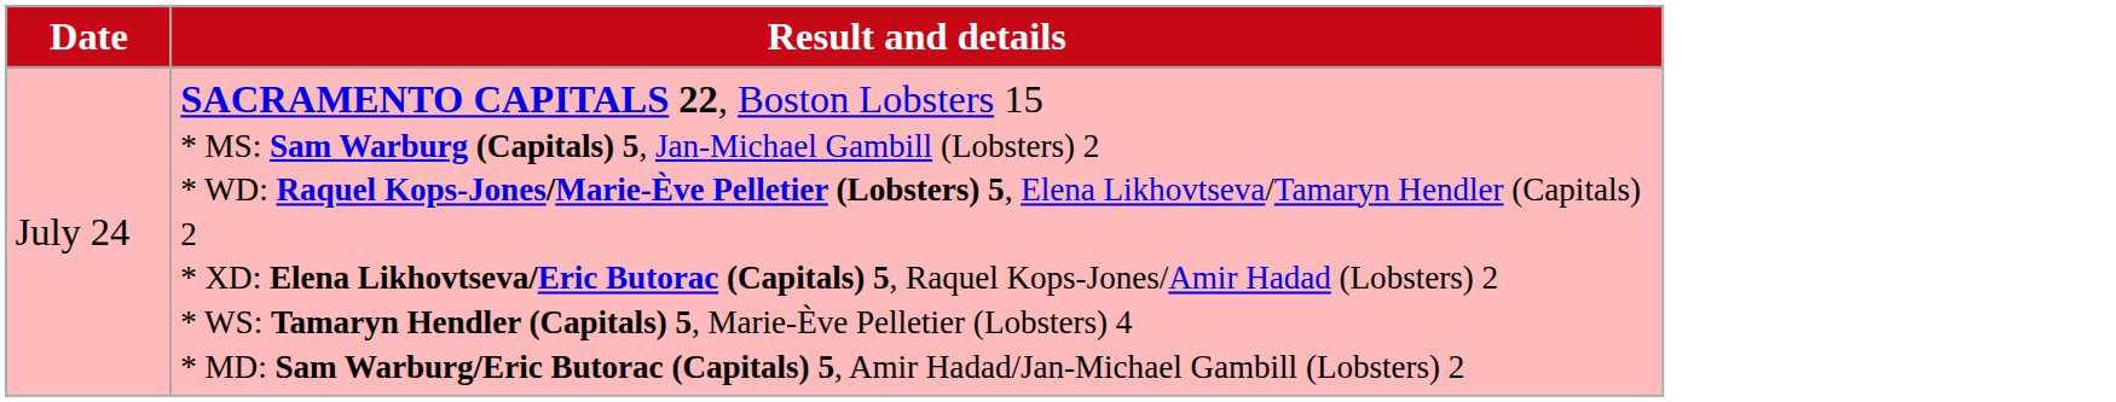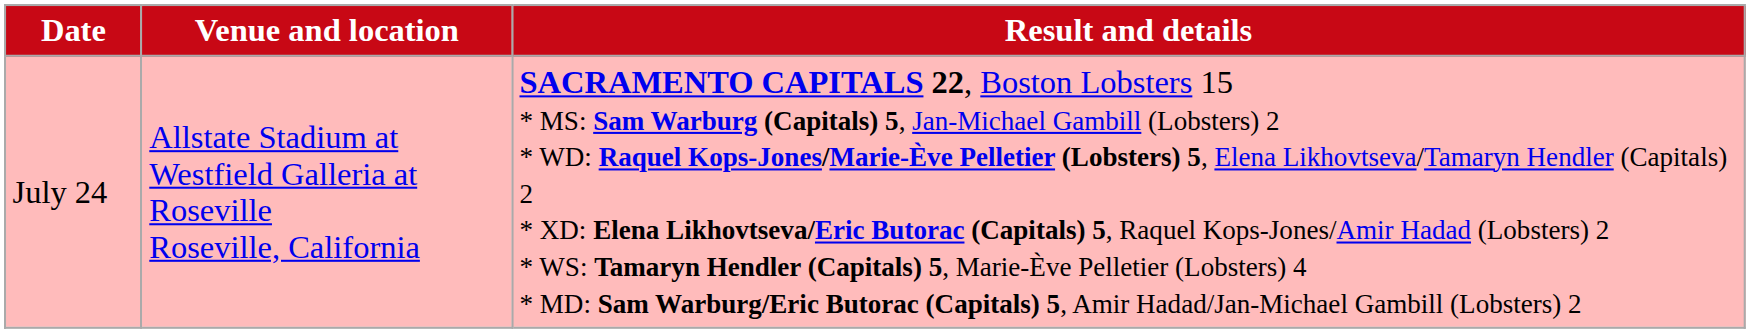+ column: Venue and location | Allstate Stadium at Westfield Galleria at Roseville Roseville, California
